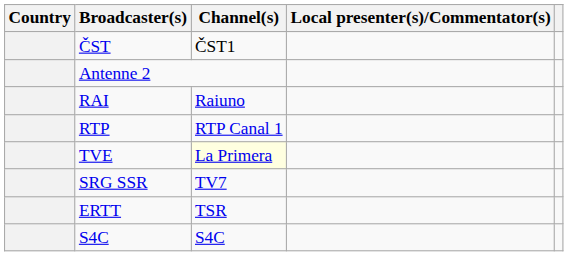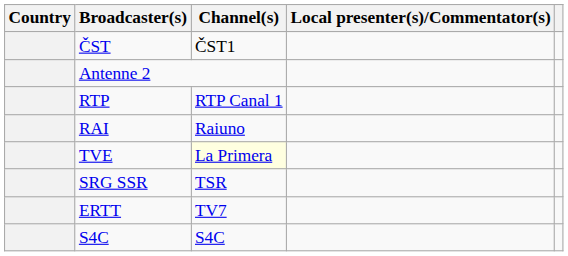rows swapped: RAI <-> RTP
SRG SSR | Channel(s): TV7 -> TSR
ERTT | Channel(s): TSR -> TV7
